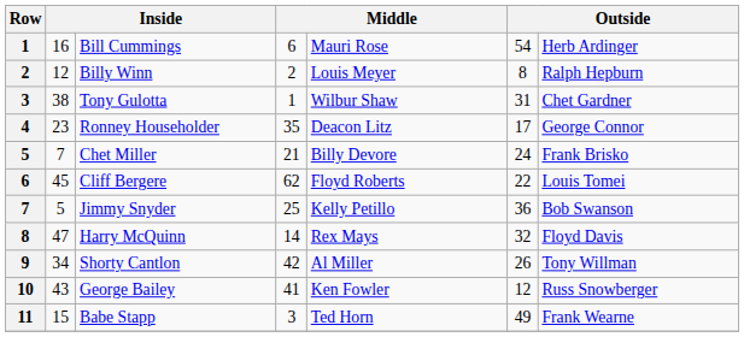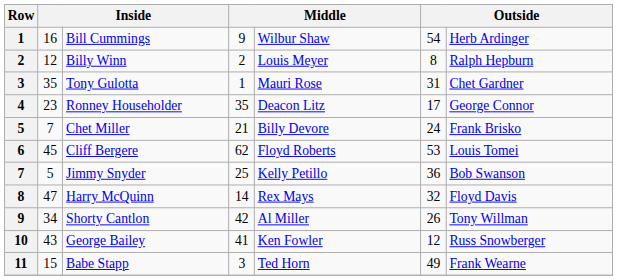Bill Cummings | column 4: 6 -> 9
Bill Cummings | column 5: Mauri Rose -> Wilbur Shaw
Tony Gulotta | column 2: 38 -> 35
Tony Gulotta | column 5: Wilbur Shaw -> Mauri Rose
Cliff Bergere | column 6: 22 -> 53
